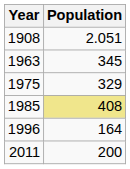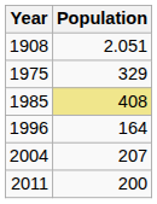- row: 1963 | 345
+ row: 2004 | 207
